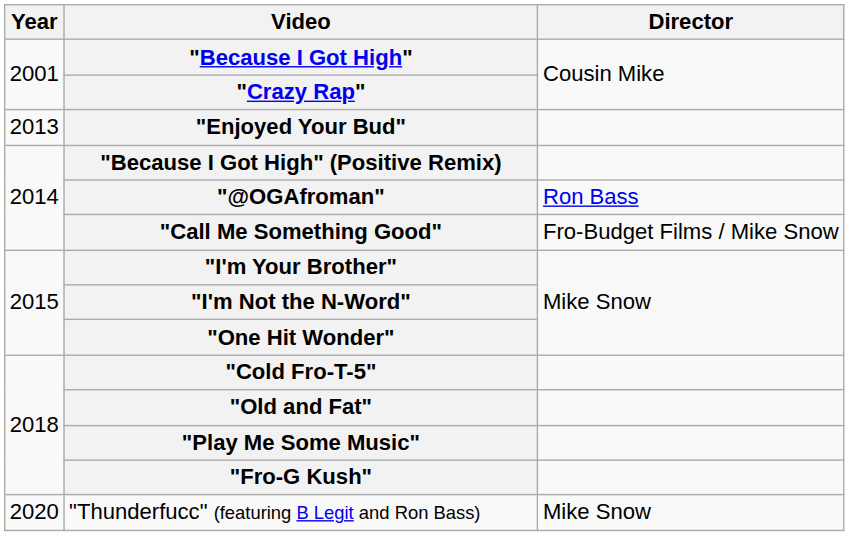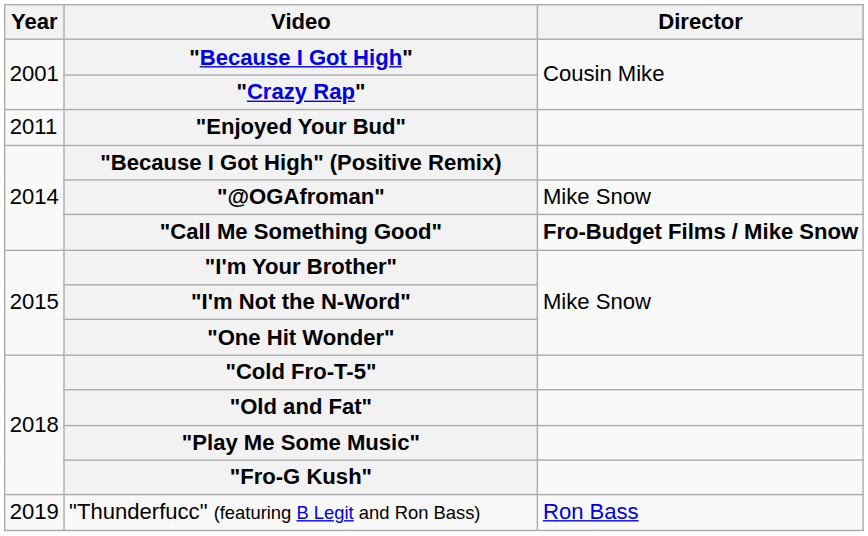"Enjoyed Your Bud" | Year: 2013 -> 2011
"@OGAfroman" | Director: Ron Bass -> Mike Snow
"Call Me Something Good" | Director: normal -> bold
"Thunderfucc" (featuring B Legit and Ron Bass) | Year: 2020 -> 2019
"Thunderfucc" (featuring B Legit and Ron Bass) | Director: Mike Snow -> Ron Bass
